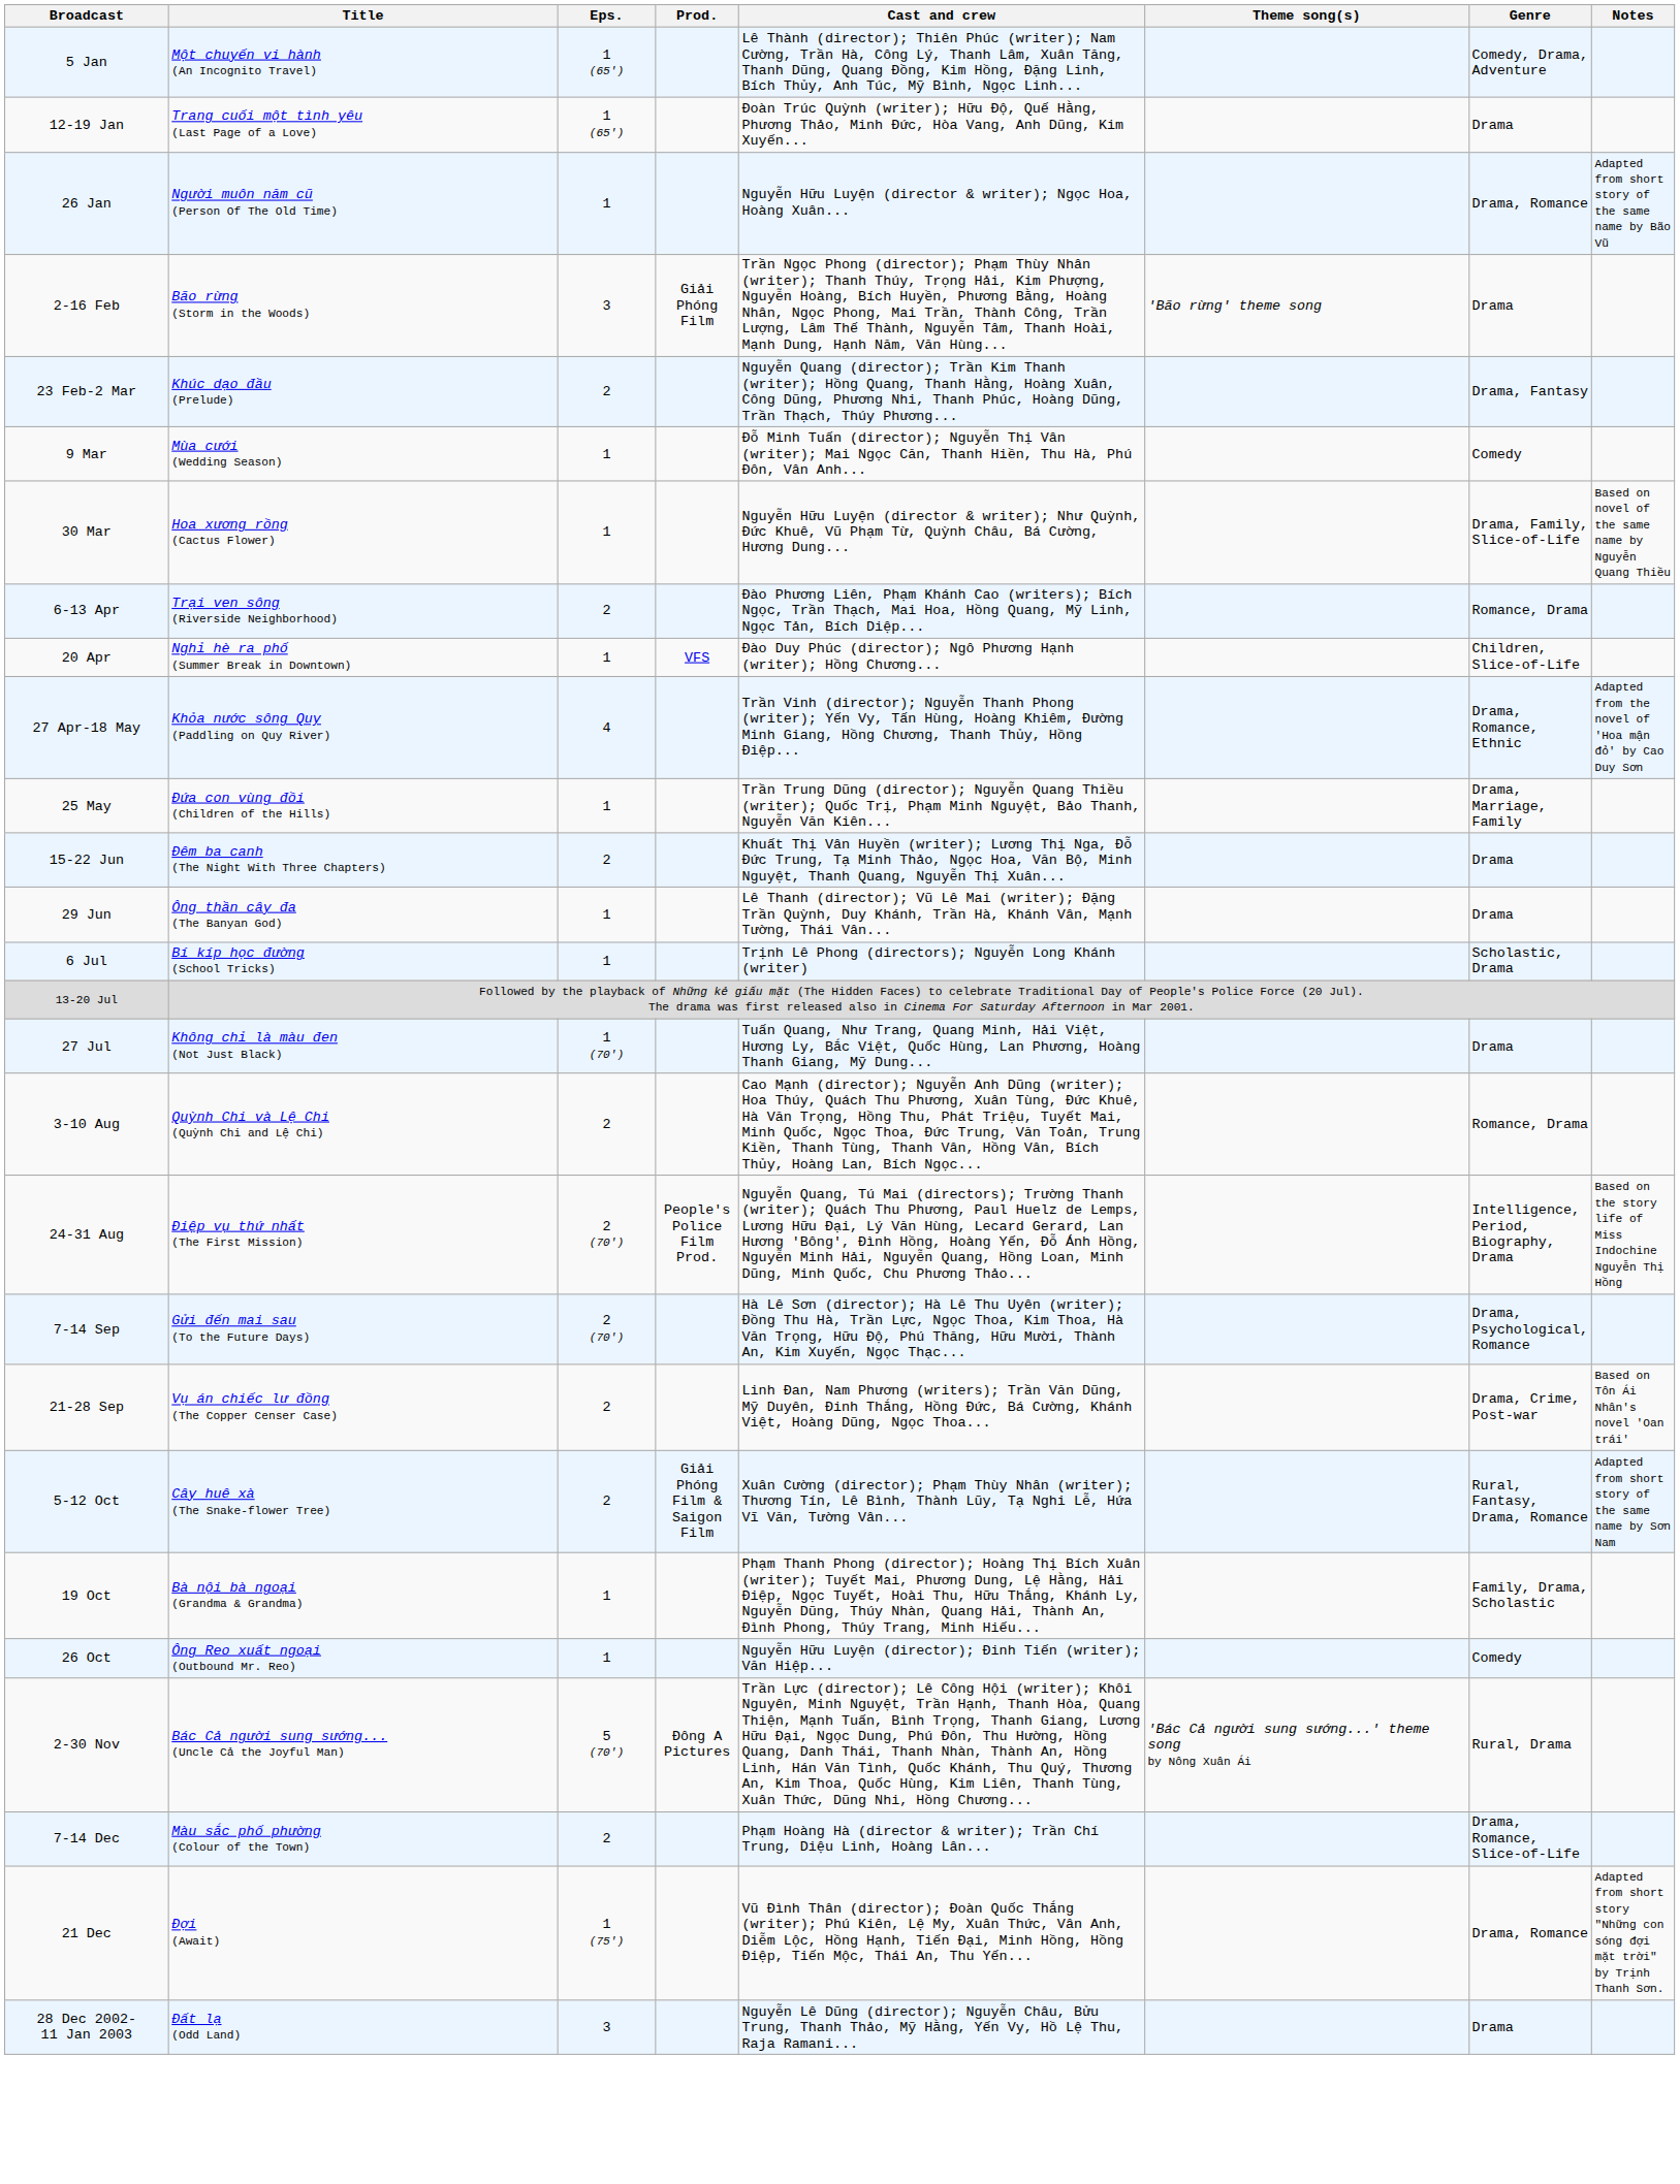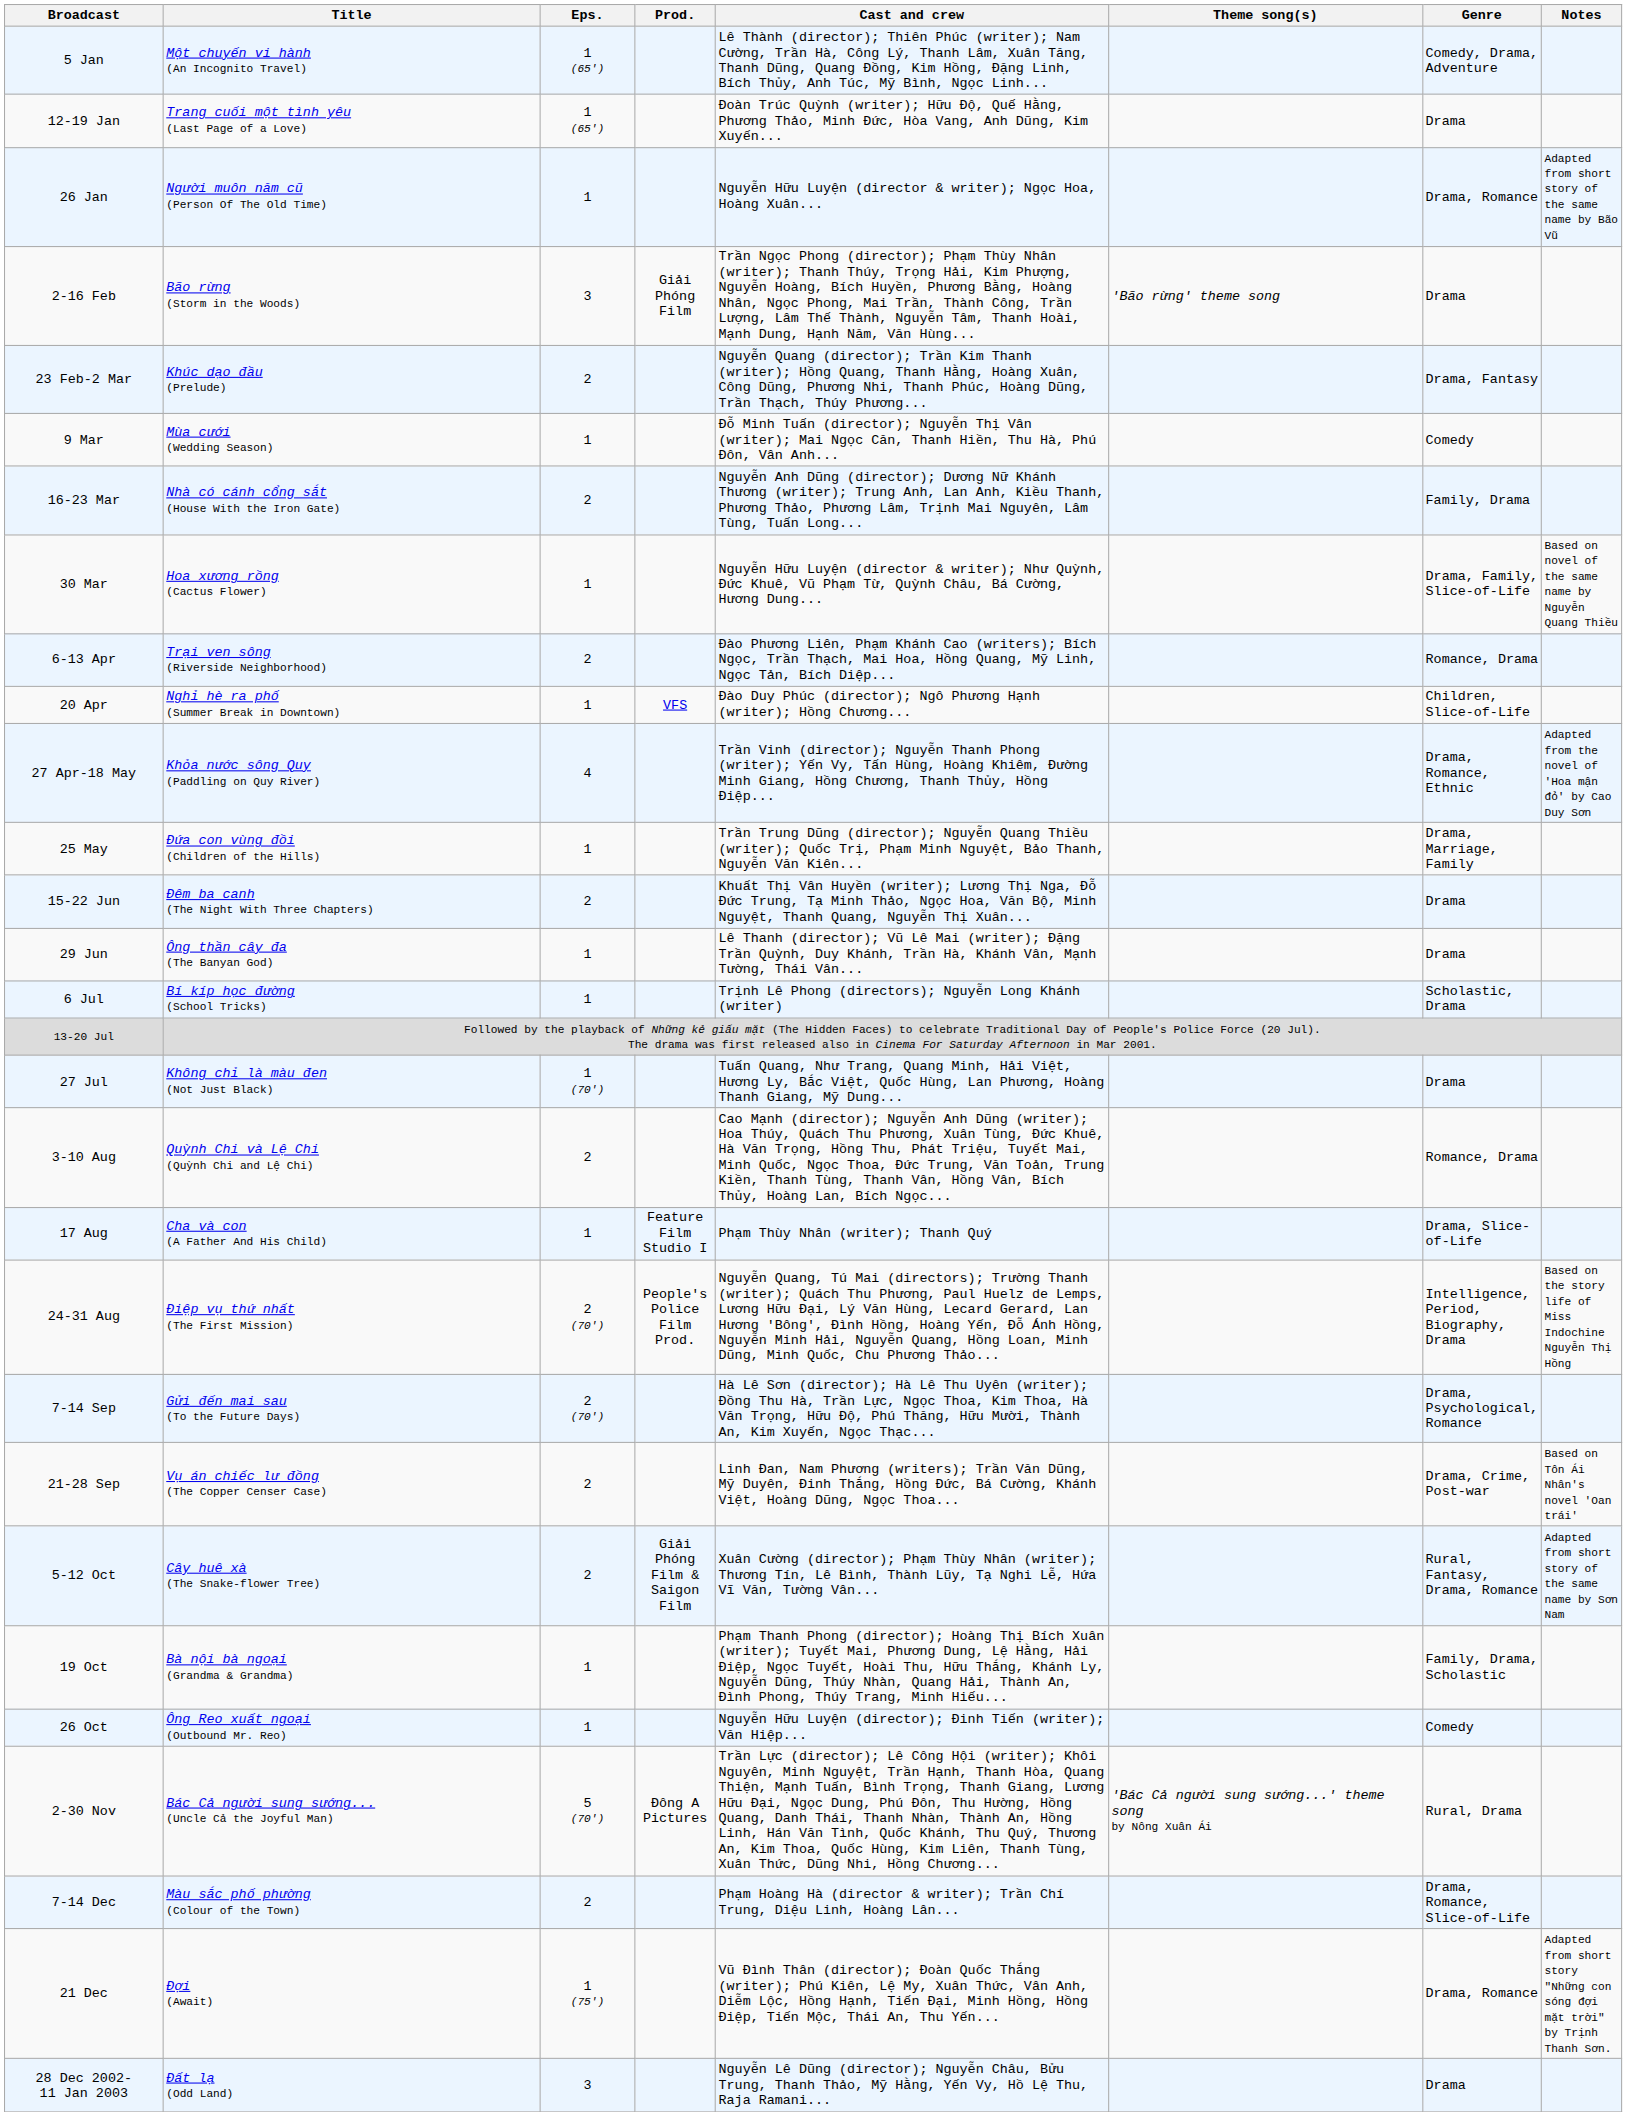+ row: 16-23 Mar | Nhà có cánh cổng sắt (House With the Iron Gate) | 2 | Nguyễn Anh Dũng (director); Dương Nữ Khánh Thương (writer); Trung Anh, Lan Anh, Kiều Thanh, Phương Thảo, Phương Lâm, Trịnh Mai Nguyên, Lâm Tùng, Tuấn Long... | Family, Drama
+ row: 17 Aug | Cha và con (A Father And His Child) | 1 | Feature Film Studio I | Phạm Thùy Nhân (writer); Thanh Quý | Drama, Slice-of-Life
